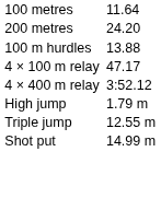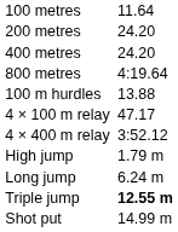+ row: 400 metres | 24.20
+ row: 800 metres | 4:19.64
+ row: Long jump | 6.24 m
Triple jump | column 3: normal -> bold
